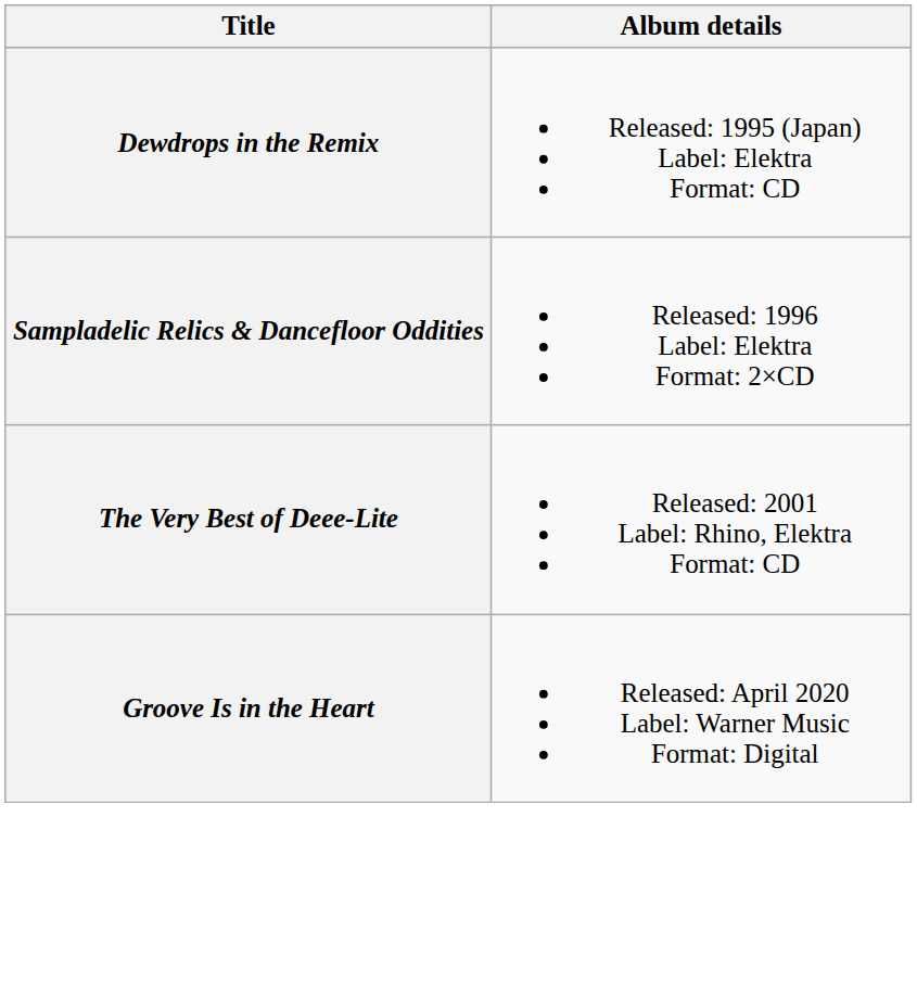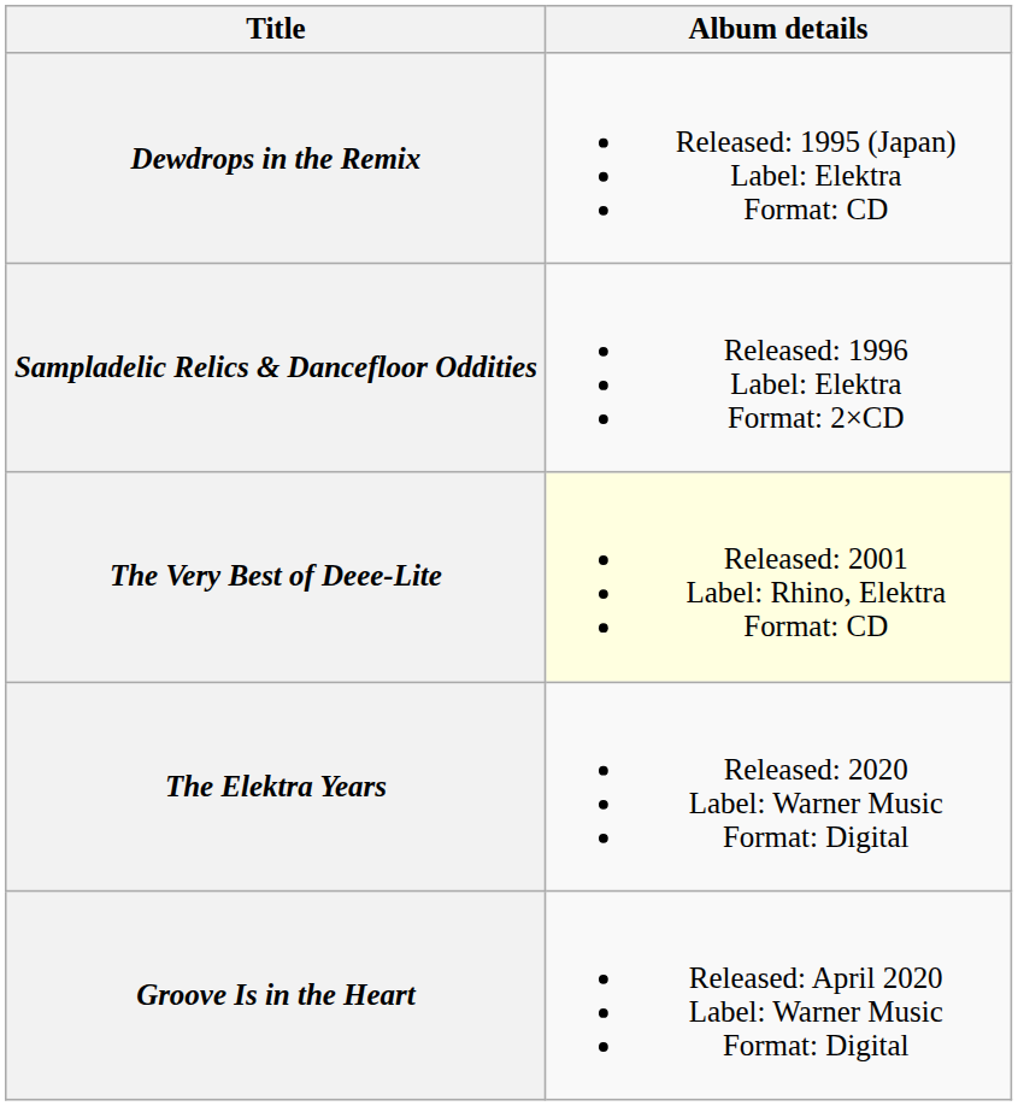The Very Best of Deee-Lite | Album details: no background -> lightyellow background
+ row: The Elektra Years | Released: 2020 Label: Warner Music Format: Digital
